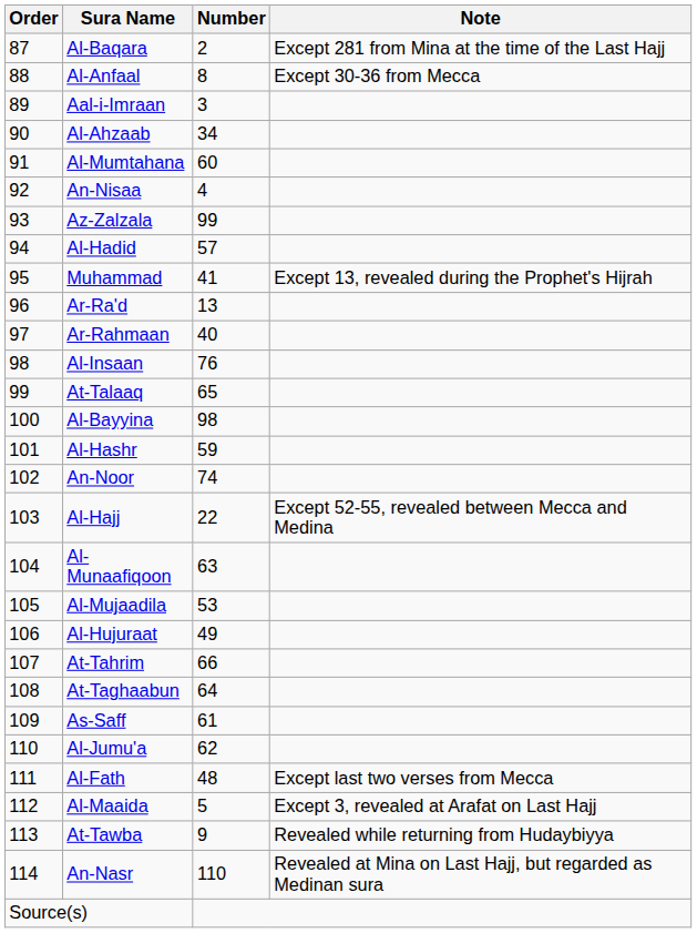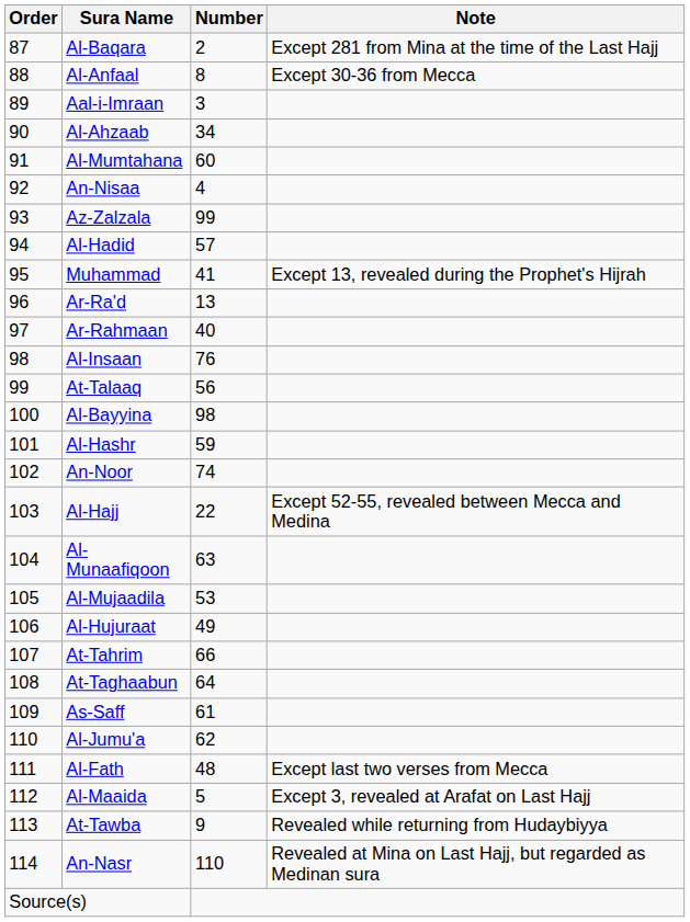At-Talaaq | Number: 65 -> 56
